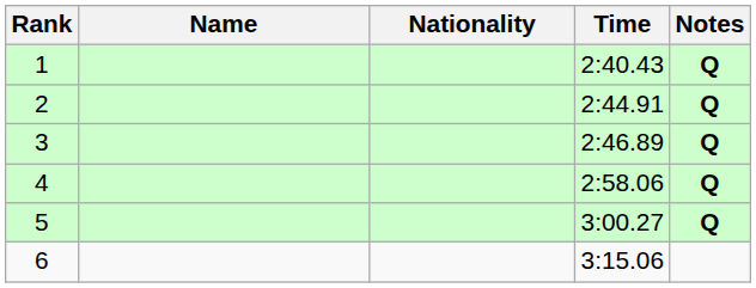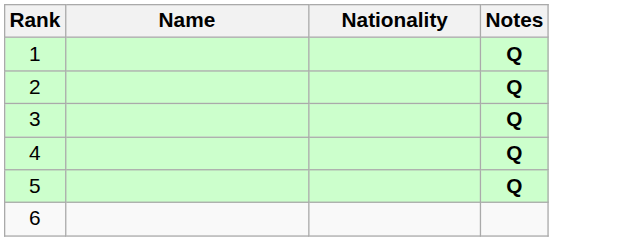- column: Time | 2:40.43 | 2:44.91 | 2:46.89 | 2:58.06 | 3:00.27 | 3:15.06
